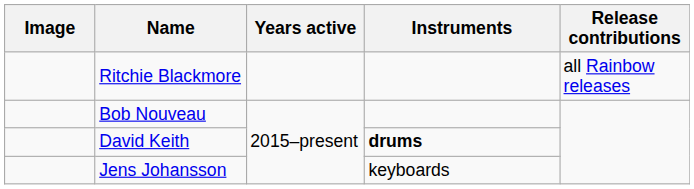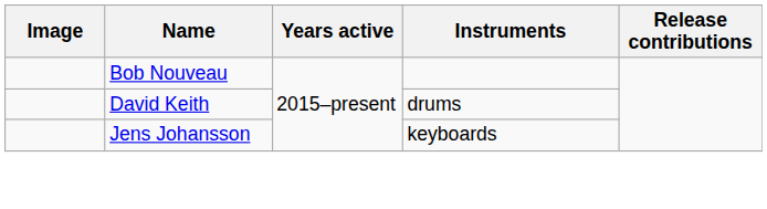- row: Ritchie Blackmore | all Rainbow releases
David Keith | Instruments: bold -> normal
